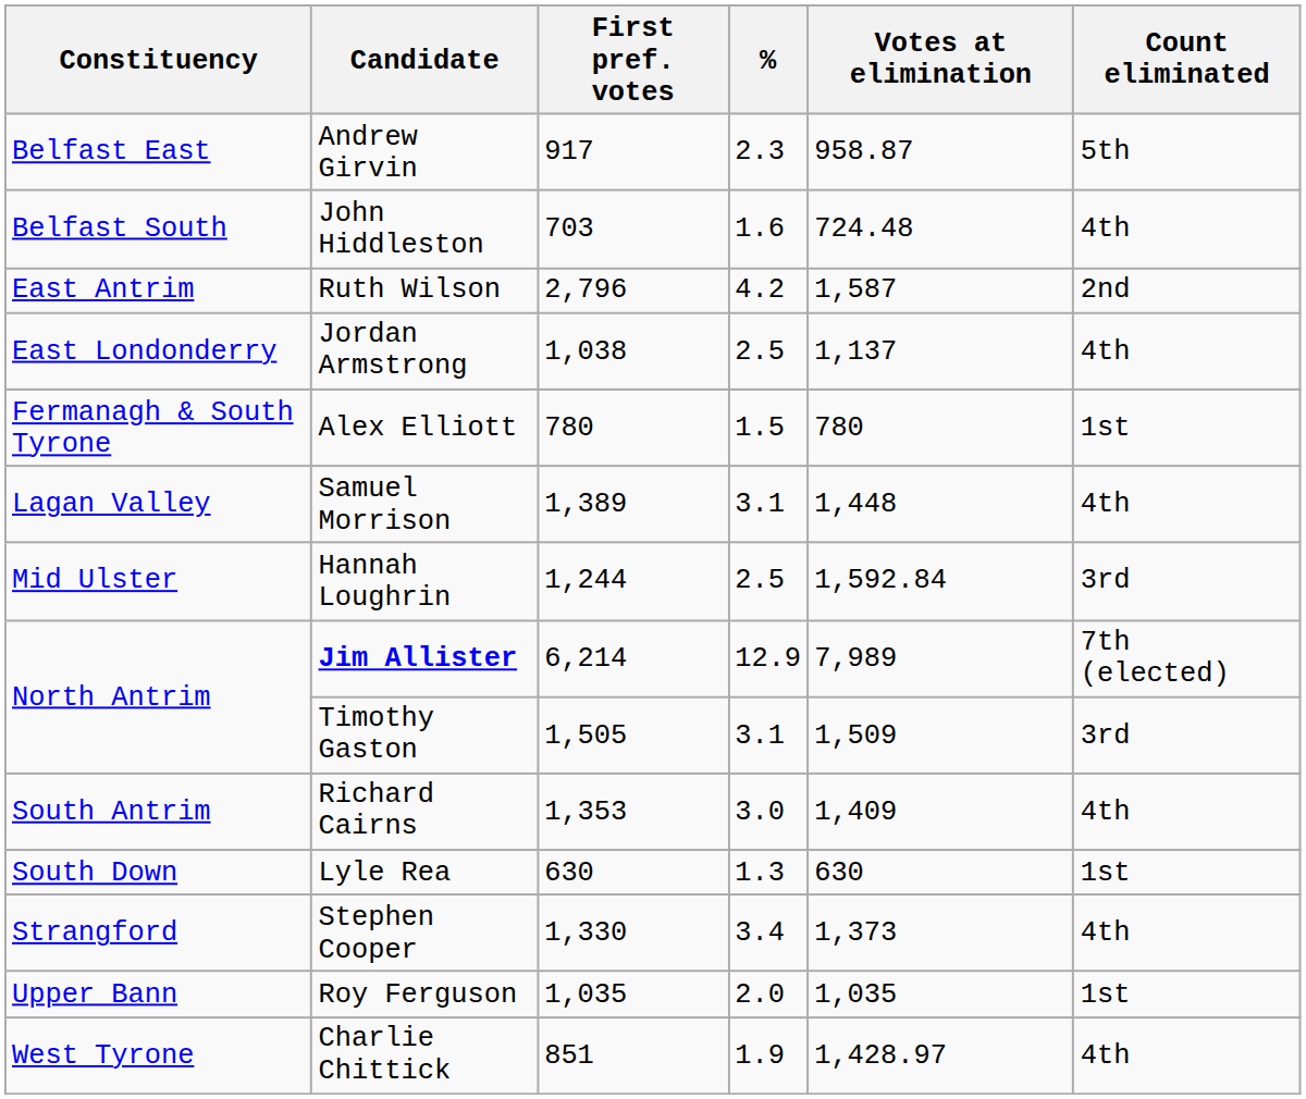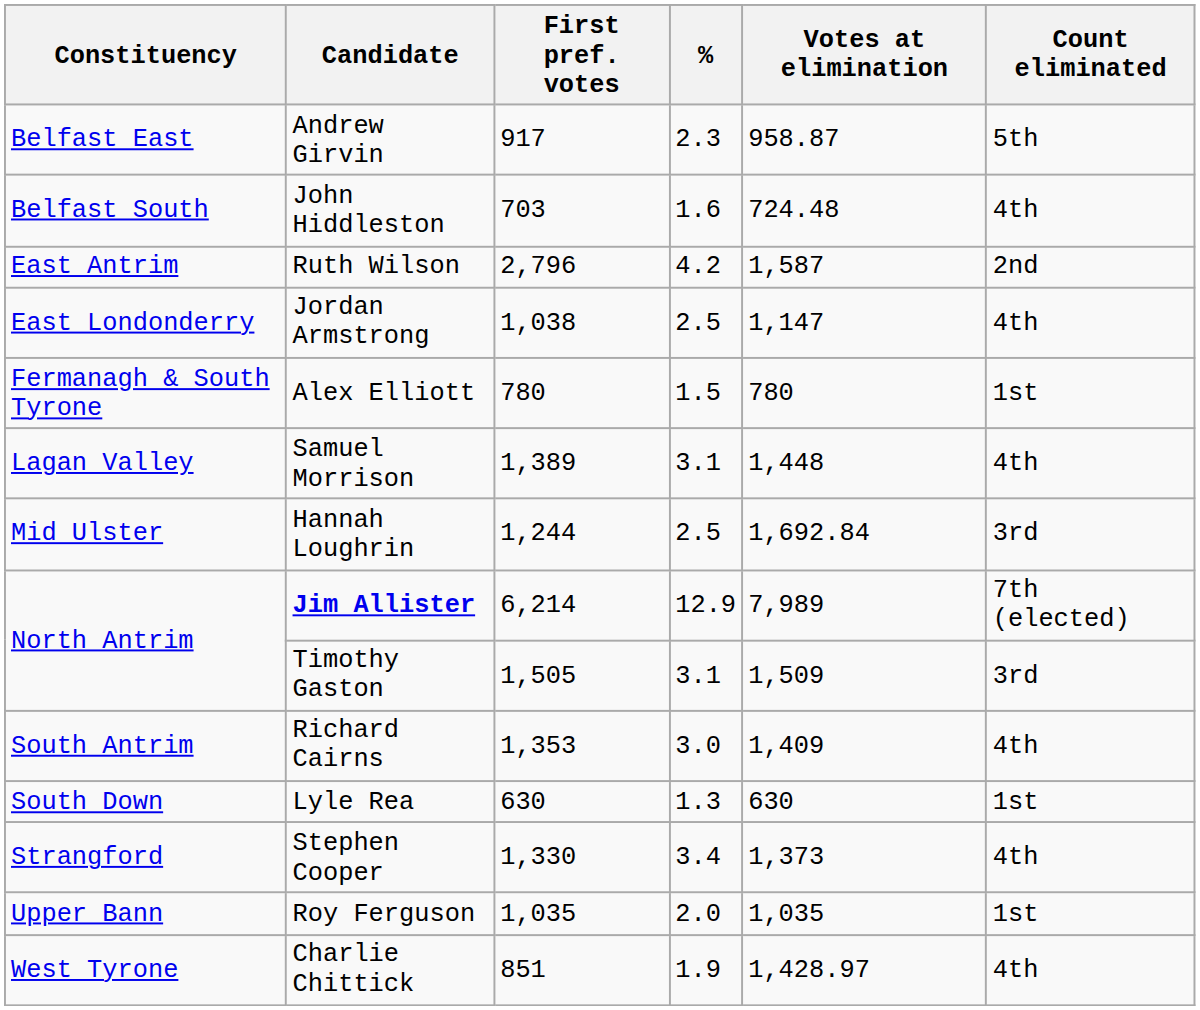Jordan Armstrong | Votes at elimination: 1,137 -> 1,147
Hannah Loughrin | Votes at elimination: 1,592.84 -> 1,692.84
